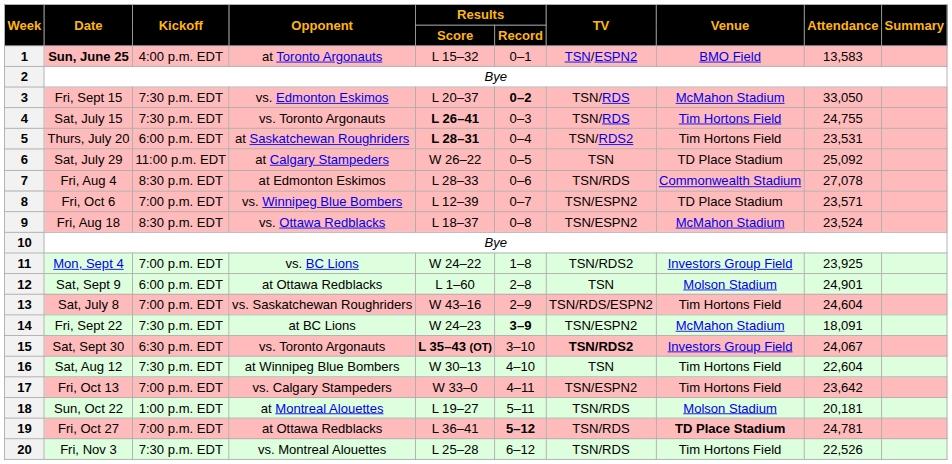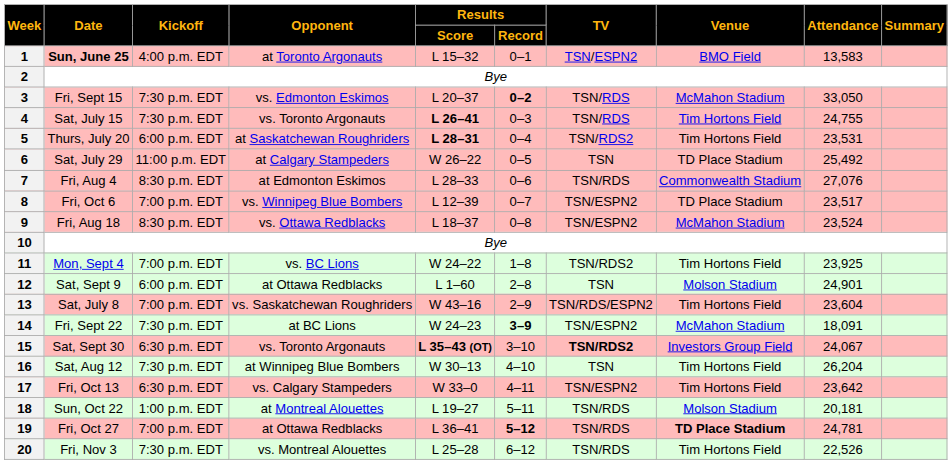6 | Attendance: 25,092 -> 25,492
7 | Attendance: 27,078 -> 27,076
8 | Attendance: 23,571 -> 23,517
11 | Venue: Investors Group Field -> Tim Hortons Field
13 | Attendance: 24,604 -> 23,604
16 | Attendance: 22,604 -> 26,204
17 | Kickoff: 7:00 p.m. EDT -> 6:30 p.m. EDT
